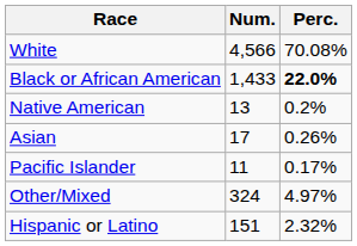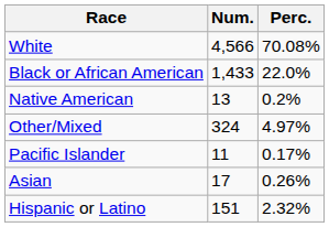Black or African American | Perc.: bold -> normal
rows swapped: Asian <-> Other/Mixed
